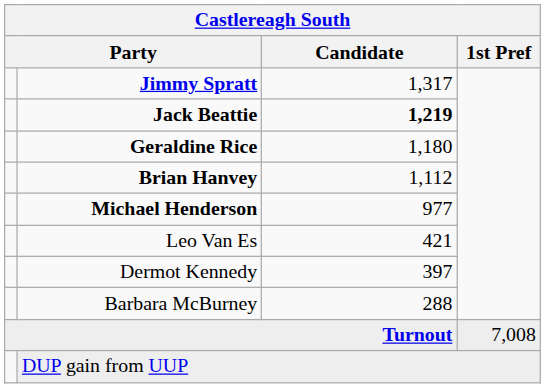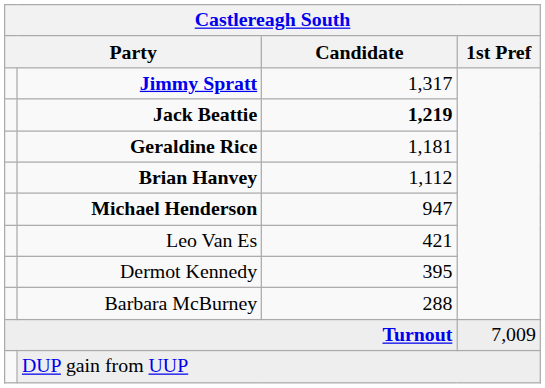Geraldine Rice | Candidate: 1,180 -> 1,181
Michael Henderson | Candidate: 977 -> 947
Dermot Kennedy | Candidate: 397 -> 395
Turnout | 1st Pref: 7,008 -> 7,009
